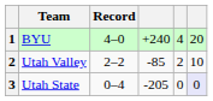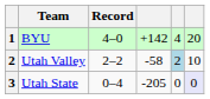BYU | column 4: +240 -> +142
Utah Valley | column 4: -85 -> -58
Utah Valley | column 5: no background -> lightblue background
